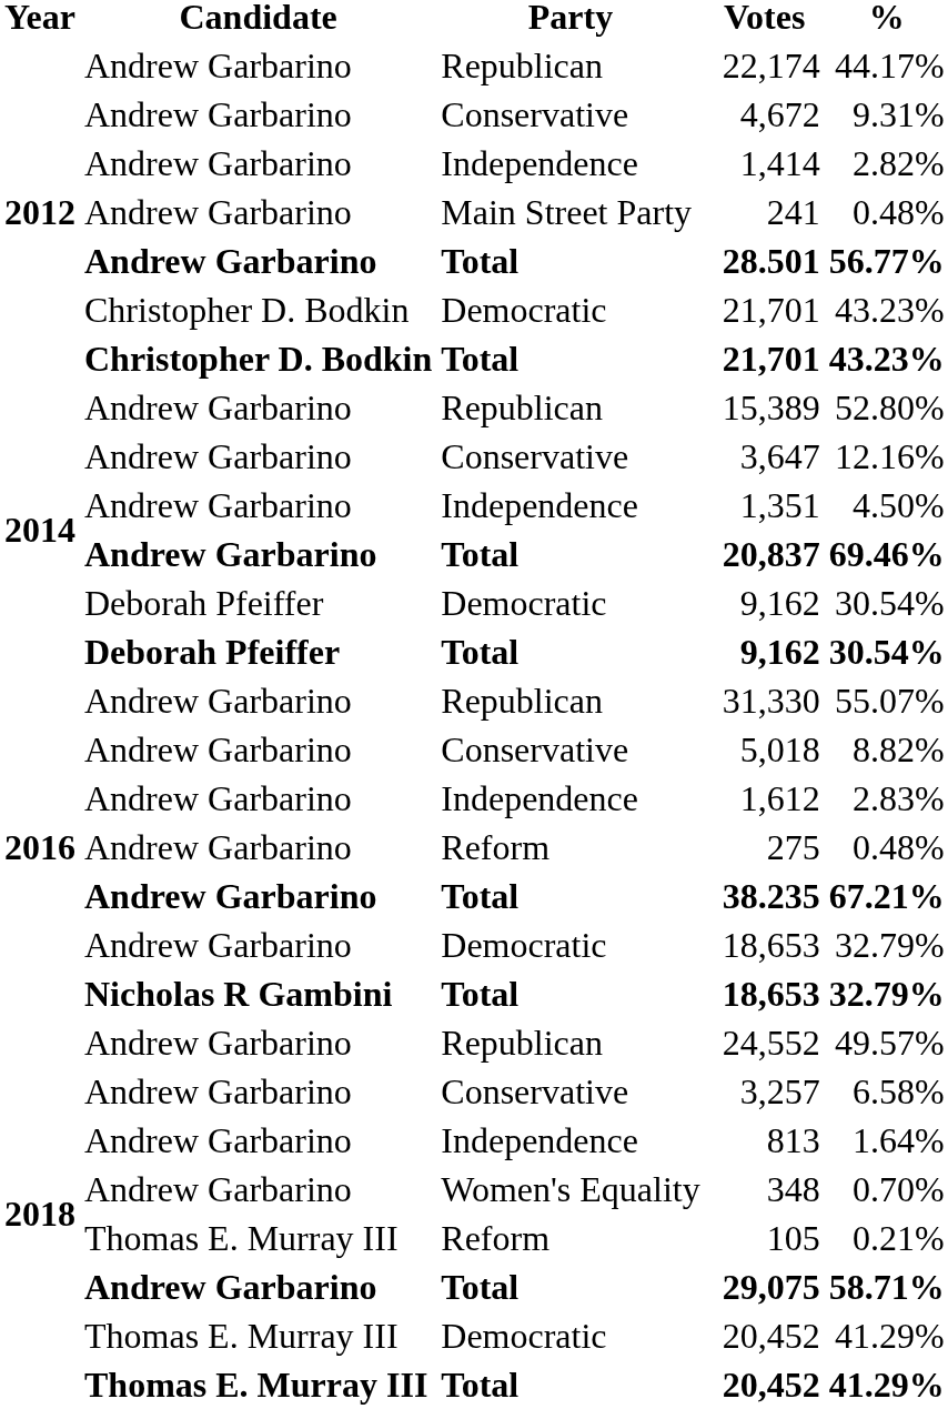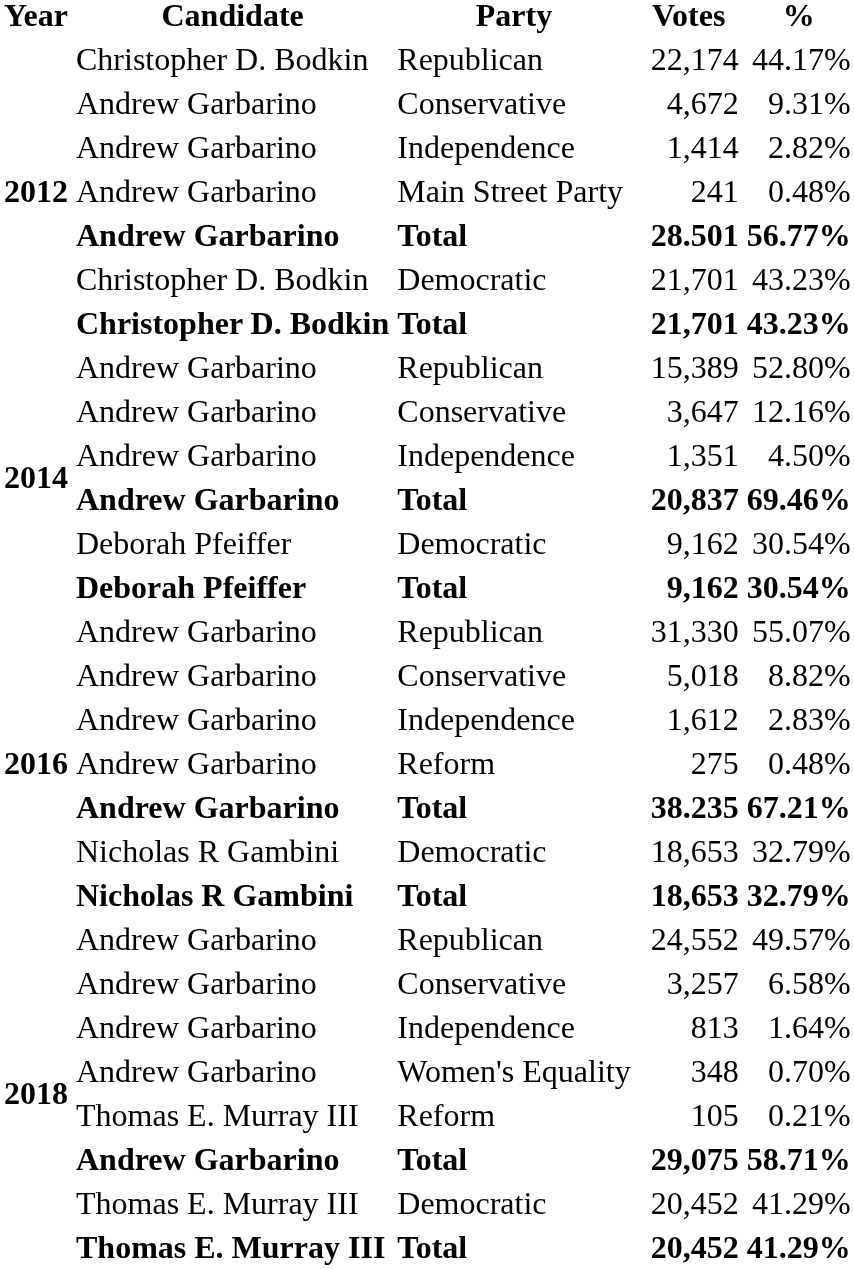22,174 | Candidate: Andrew Garbarino -> Christopher D. Bodkin
Democratic / 18,653 | Candidate: Andrew Garbarino -> Nicholas R Gambini
